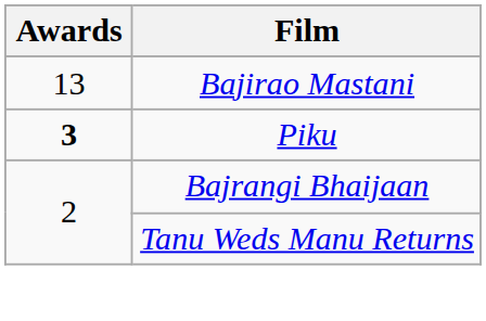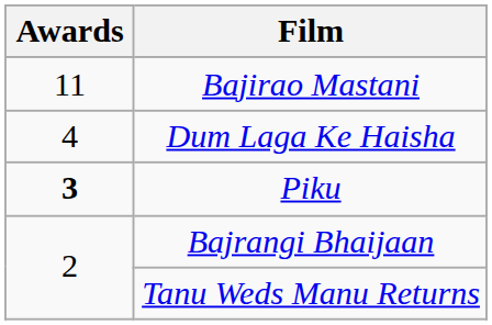Bajirao Mastani | Awards: 13 -> 11
+ row: 4 | Dum Laga Ke Haisha
